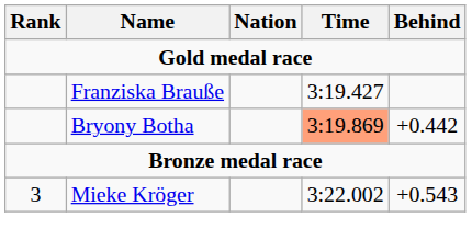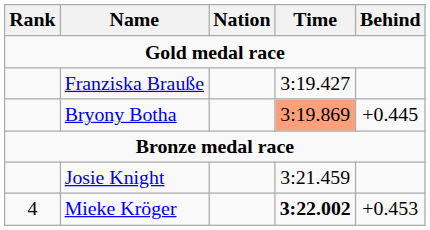Bryony Botha | Behind: +0.442 -> +0.445
+ row: Josie Knight | 3:21.459
Mieke Kröger | Rank: 3 -> 4
Mieke Kröger | Time: normal -> bold
Mieke Kröger | Behind: +0.543 -> +0.453
